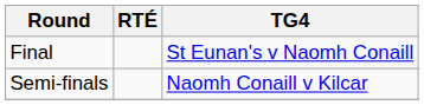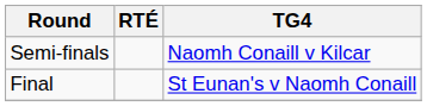rows swapped: Semi-finals <-> Final
